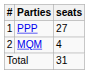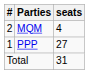rows swapped: PPP <-> MQM
